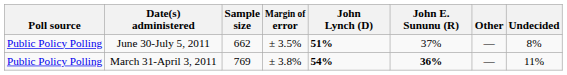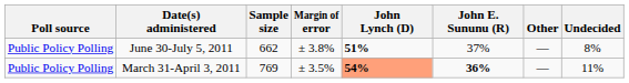June 30-July 5, 2011 | Margin of error: ± 3.5% -> ± 3.8%
March 31-April 3, 2011 | Margin of error: ± 3.8% -> ± 3.5%
March 31-April 3, 2011 | John Lynch (D): no background -> lightsalmon background
